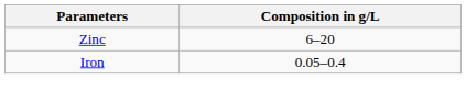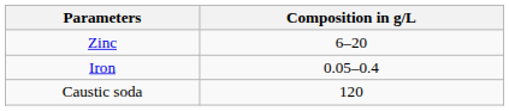+ row: Caustic soda | 120
